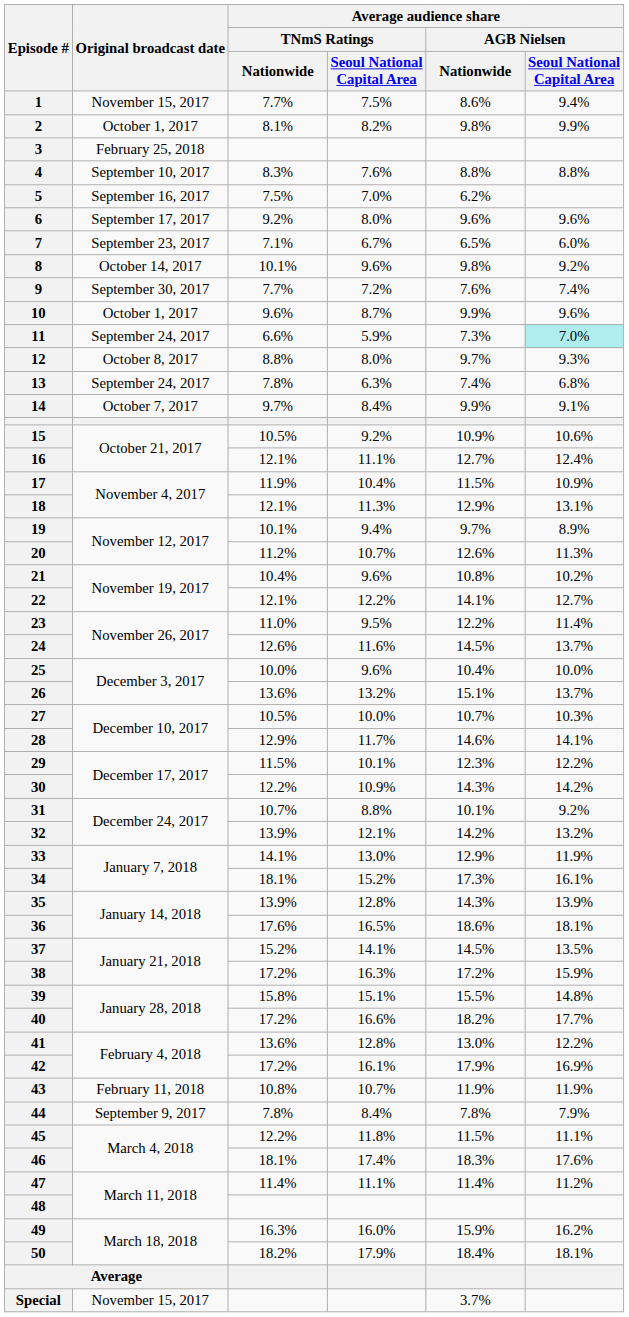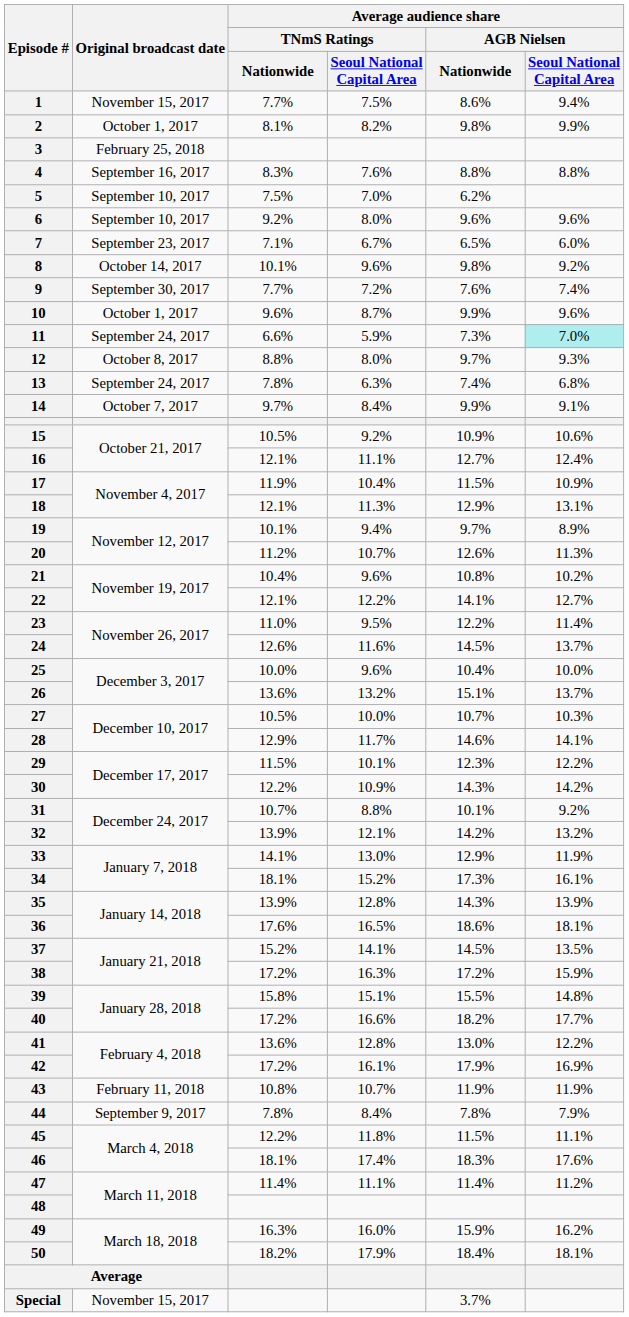4 | Original broadcast date: September 10, 2017 -> September 16, 2017
5 | Original broadcast date: September 16, 2017 -> September 10, 2017
6 | Original broadcast date: September 17, 2017 -> September 10, 2017
